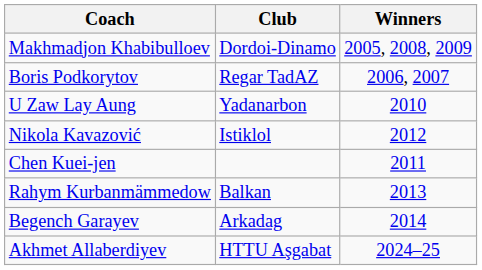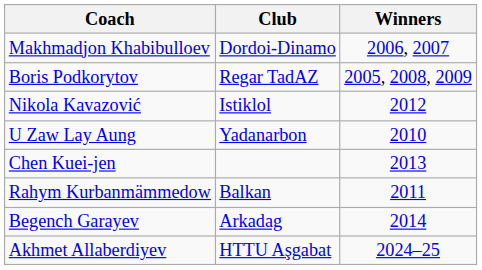Makhmadjon Khabibulloev | Winners: 2005, 2008, 2009 -> 2006, 2007
Boris Podkorytov | Winners: 2006, 2007 -> 2005, 2008, 2009
rows swapped: U Zaw Lay Aung <-> Nikola Kavazović
Chen Kuei-jen | Winners: 2011 -> 2013
Rahym Kurbanmämmedow | Winners: 2013 -> 2011
